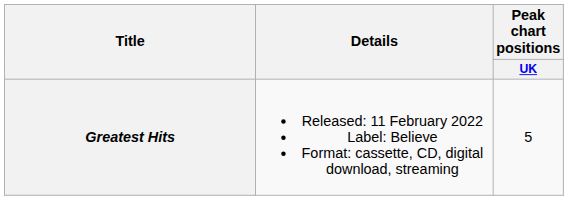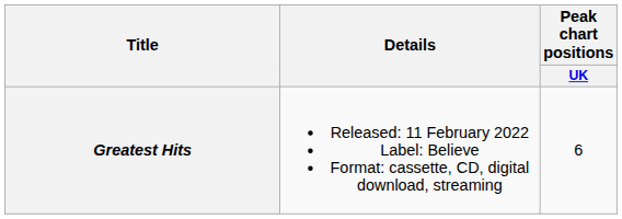Greatest Hits | Peak chart positions / UK: 5 -> 6
